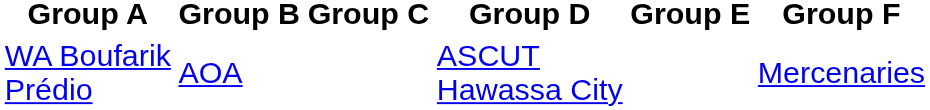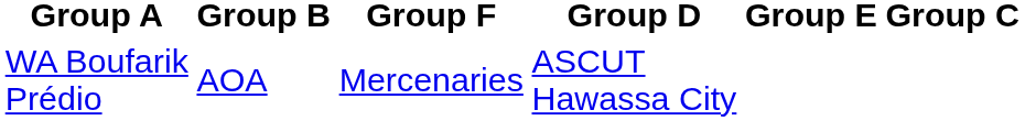columns swapped: Group C <-> Group F
